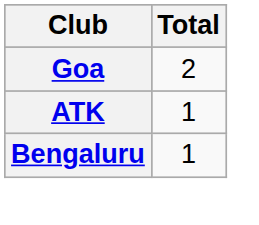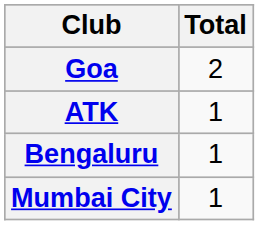+ row: Mumbai City | 1
